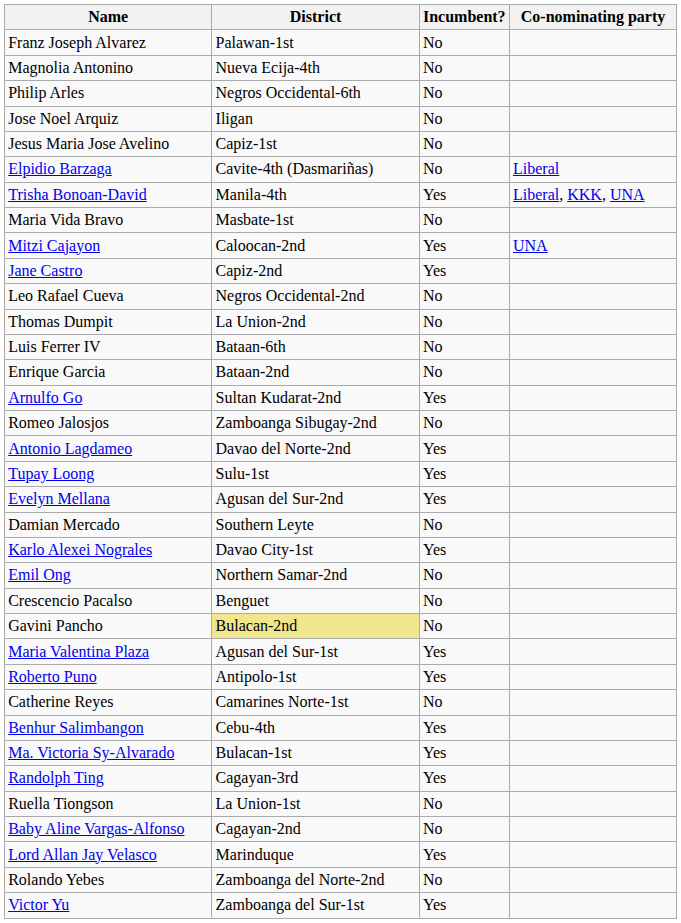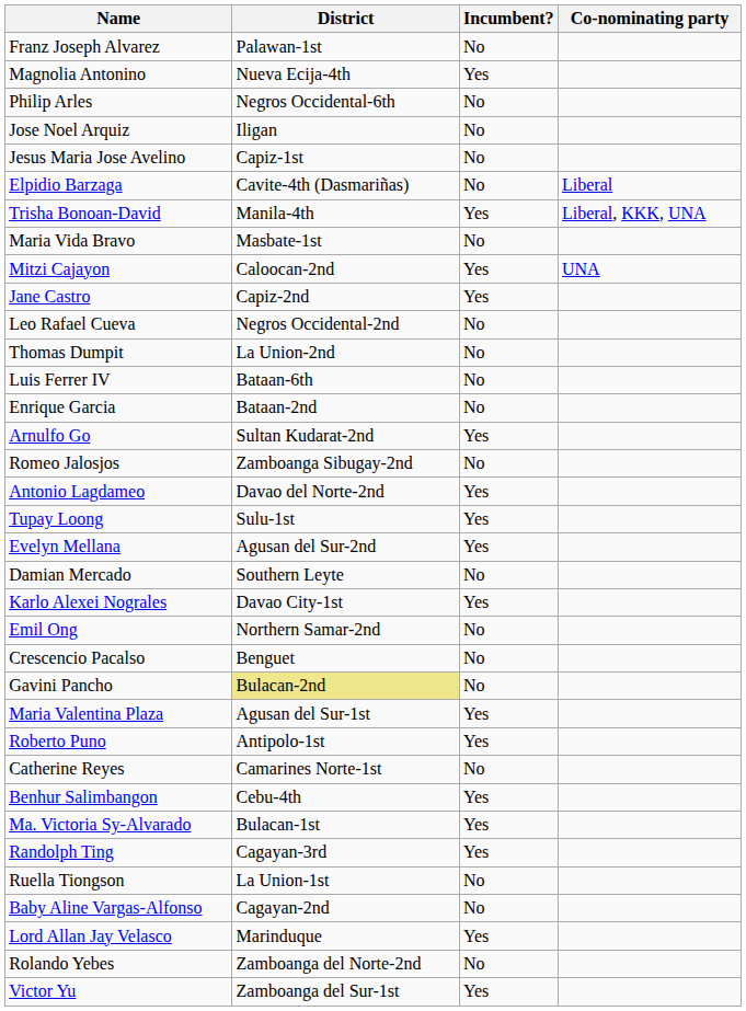Magnolia Antonino | Incumbent?: No -> Yes
